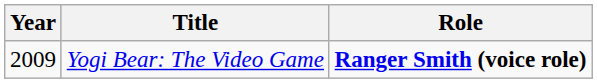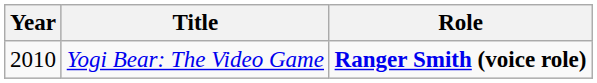Yogi Bear: The Video Game | Year: 2009 -> 2010
